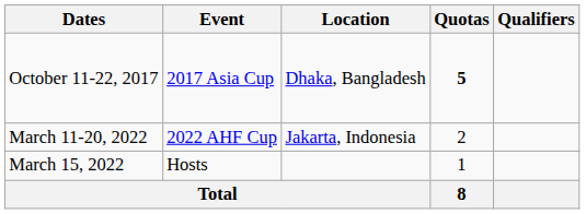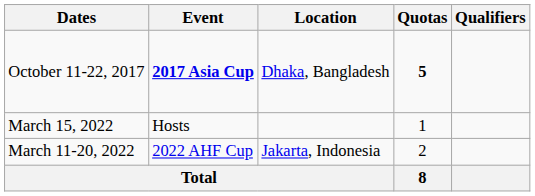October 11-22, 2017 | Event: normal -> bold
rows swapped: March 15, 2022 <-> March 11-20, 2022
